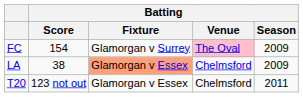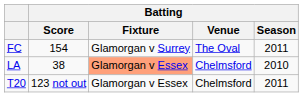FC | Batting / Venue: pink background -> no background
FC | Batting / Season: 2009 -> 2011
LA | Batting / Season: 2009 -> 2010
